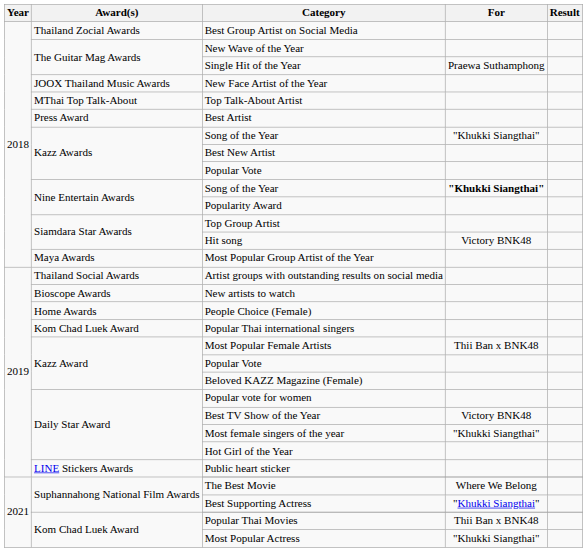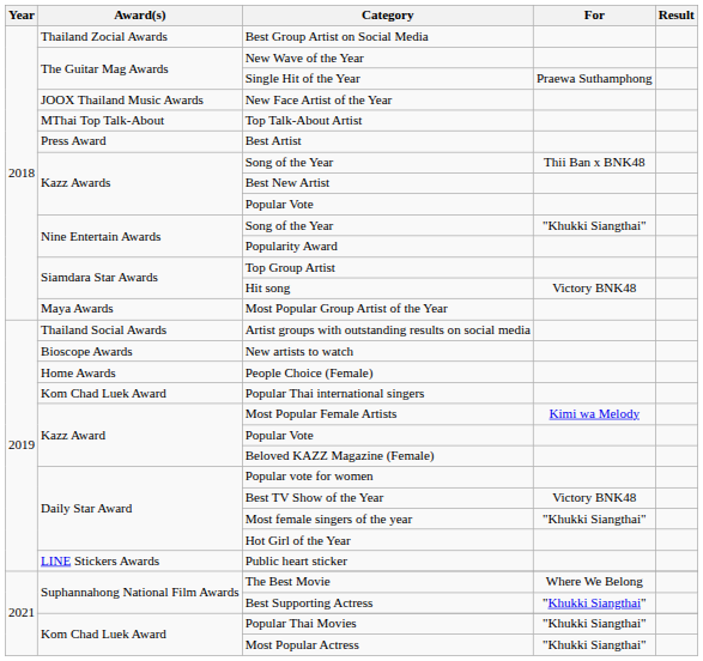Kazz Awards / Song of the Year | For: "Khukki Siangthai" -> Thii Ban x BNK48
Nine Entertain Awards / Song of the Year | For: bold -> normal
Most Popular Female Artists | For: Thii Ban x BNK48 -> Kimi wa Melody
Popular Thai Movies | For: Thii Ban x BNK48 -> "Khukki Siangthai"
